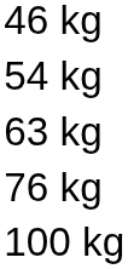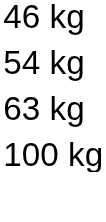- row: 76 kg
